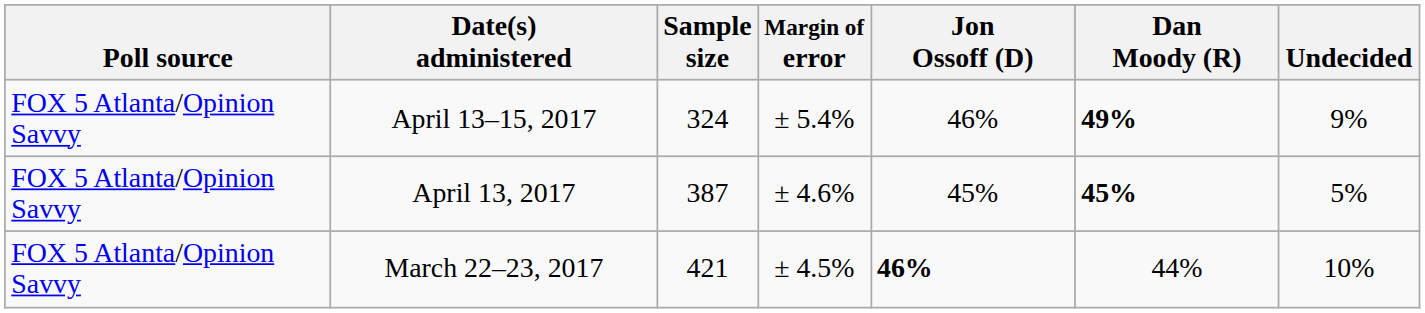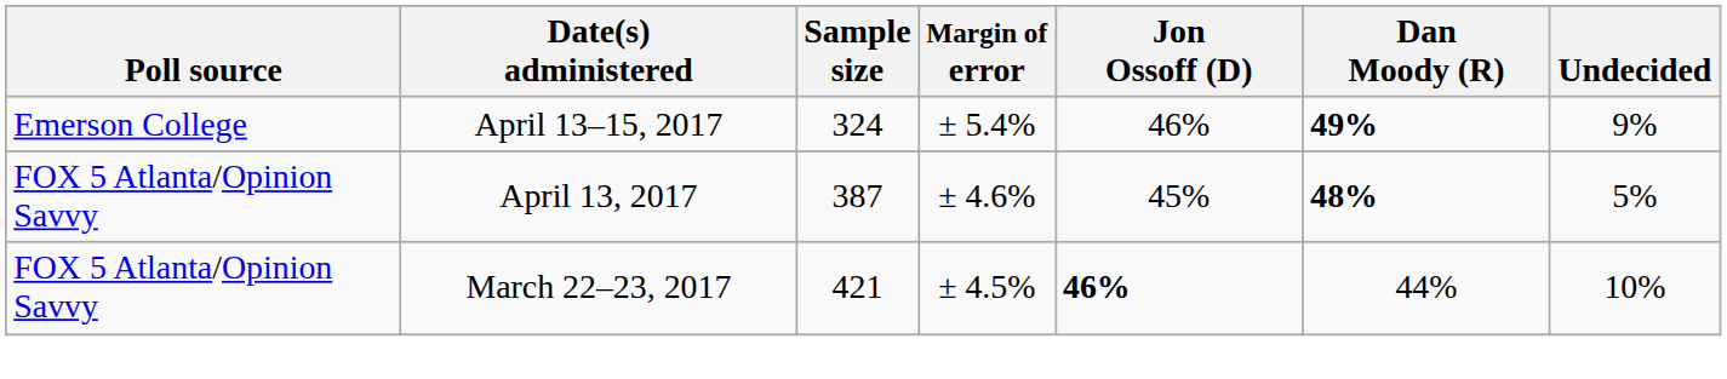April 13–15, 2017 | Poll source: FOX 5 Atlanta/Opinion Savvy -> Emerson College
April 13, 2017 | Dan Moody (R): 45% -> 48%
